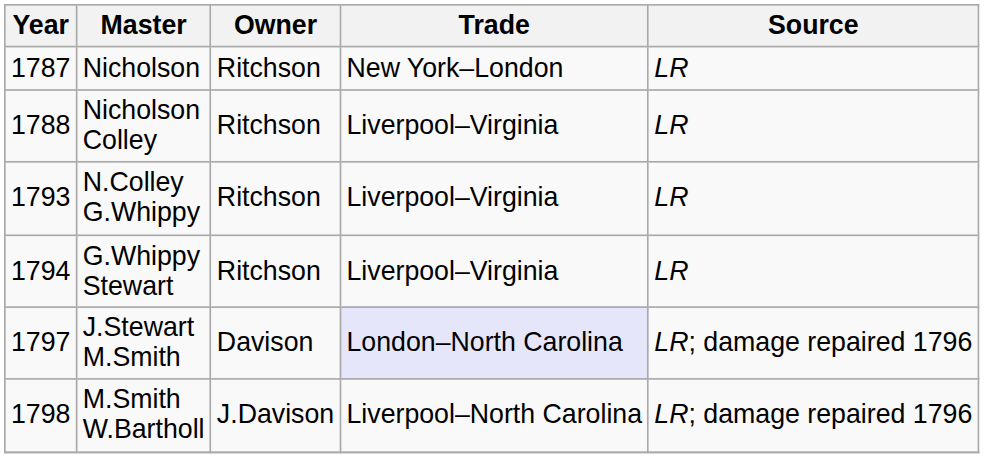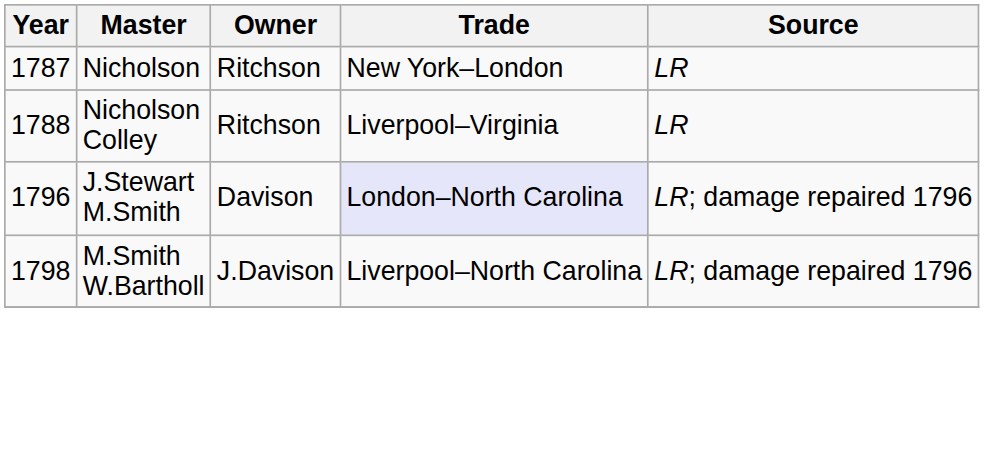- row: 1793 | N.Colley G.Whippy | Ritchson | Liverpool–Virginia | LR
- row: 1794 | G.Whippy Stewart | Ritchson | Liverpool–Virginia | LR
J.Stewart M.Smith | Year: 1797 -> 1796
